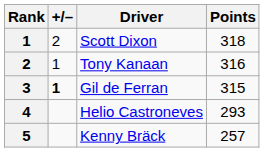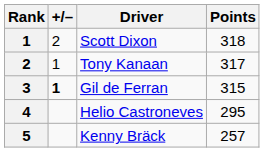Tony Kanaan | Points: 316 -> 317
Helio Castroneves | Points: 293 -> 295
